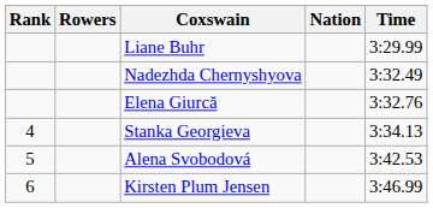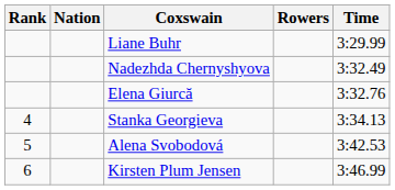columns swapped: Rowers <-> Nation
